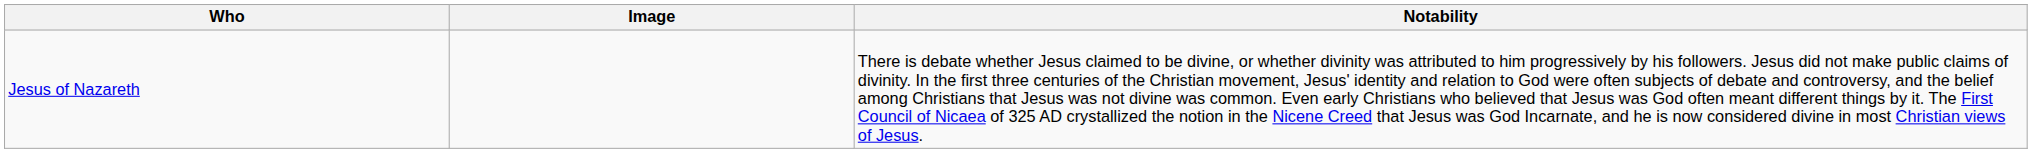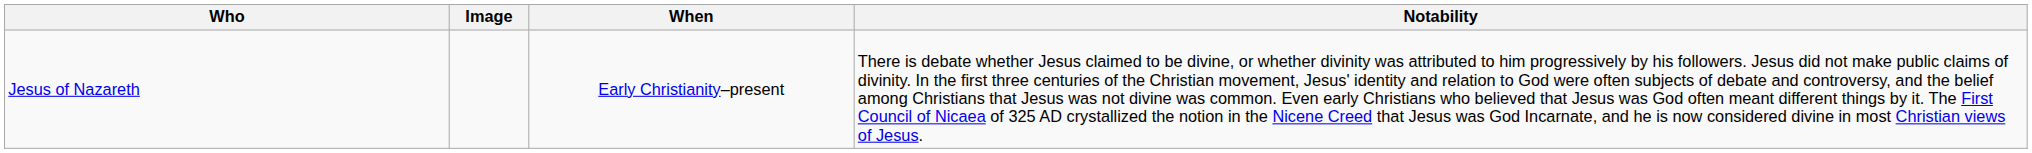+ column: When | Early Christianity–present
